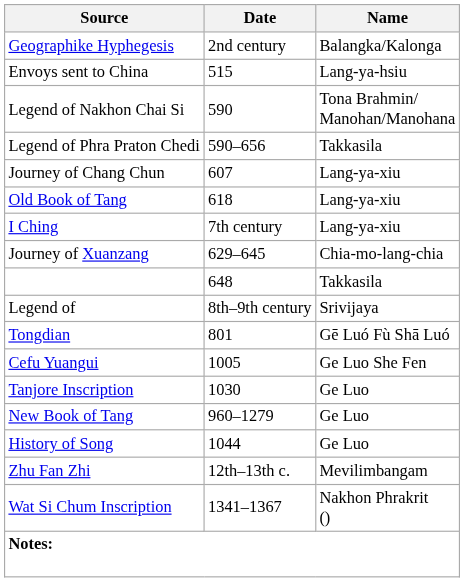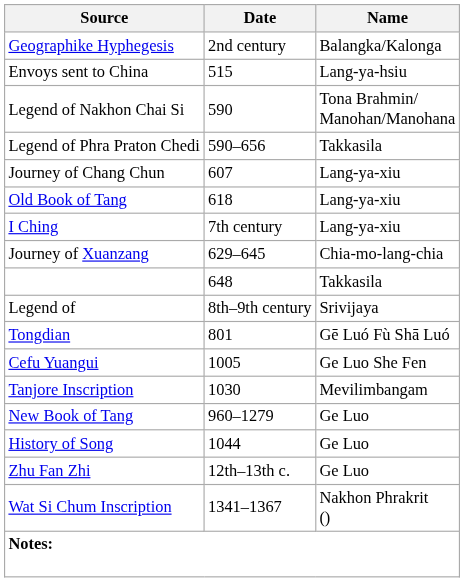Tanjore Inscription | Name: Ge Luo -> Mevilimbangam
Zhu Fan Zhi | Name: Mevilimbangam -> Ge Luo
